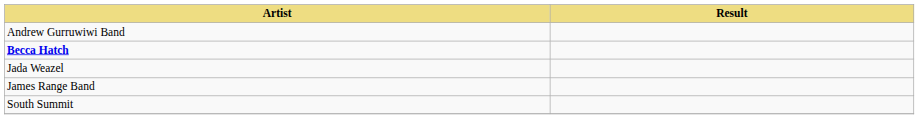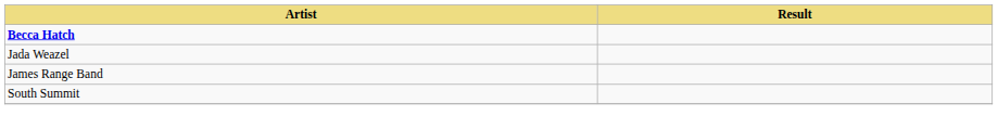- row: Andrew Gurruwiwi Band
